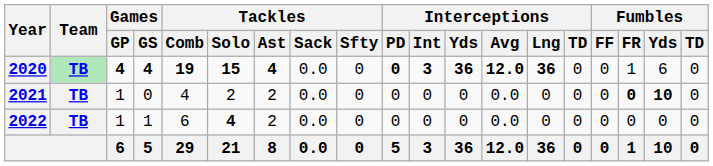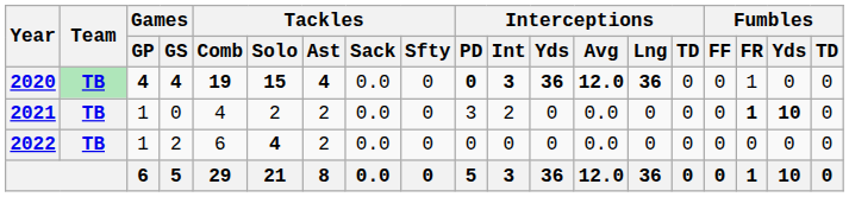2020 | Fumbles / Yds: 6 -> 0
2021 | Interceptions / PD: 0 -> 3
2021 | Interceptions / Int: 0 -> 2
2021 | Fumbles / FR: 0 -> 1
2022 | Games / GS: 1 -> 2
